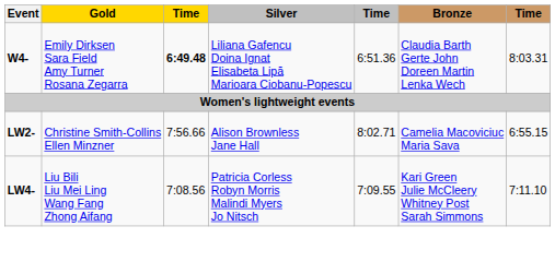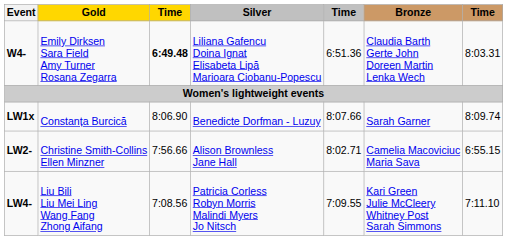+ row: LW1x | Constanța Burcică | 8:06.90 | Benedicte Dorfman - Luzuy | 8:07.66 | Sarah Garner | 8:09.74
